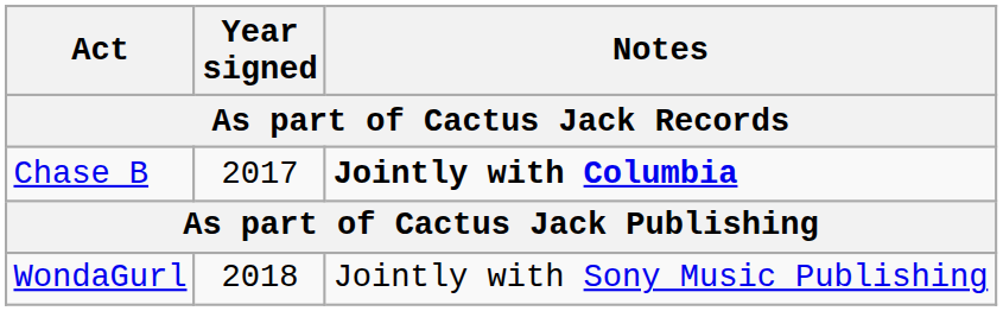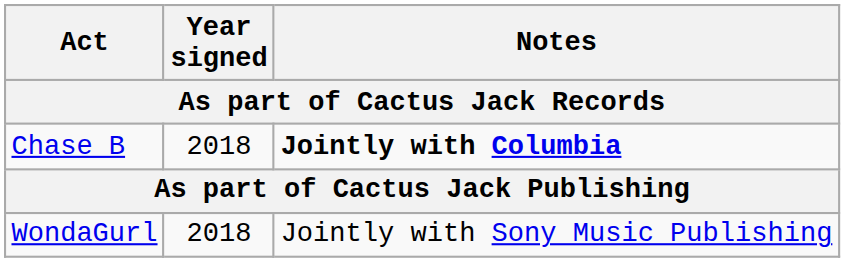Chase B | Year signed: 2017 -> 2018
